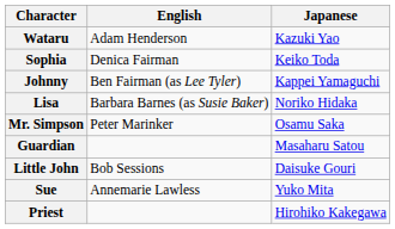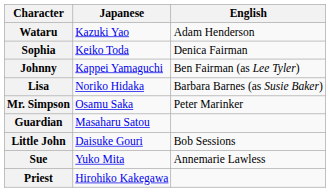columns swapped: Japanese <-> English
